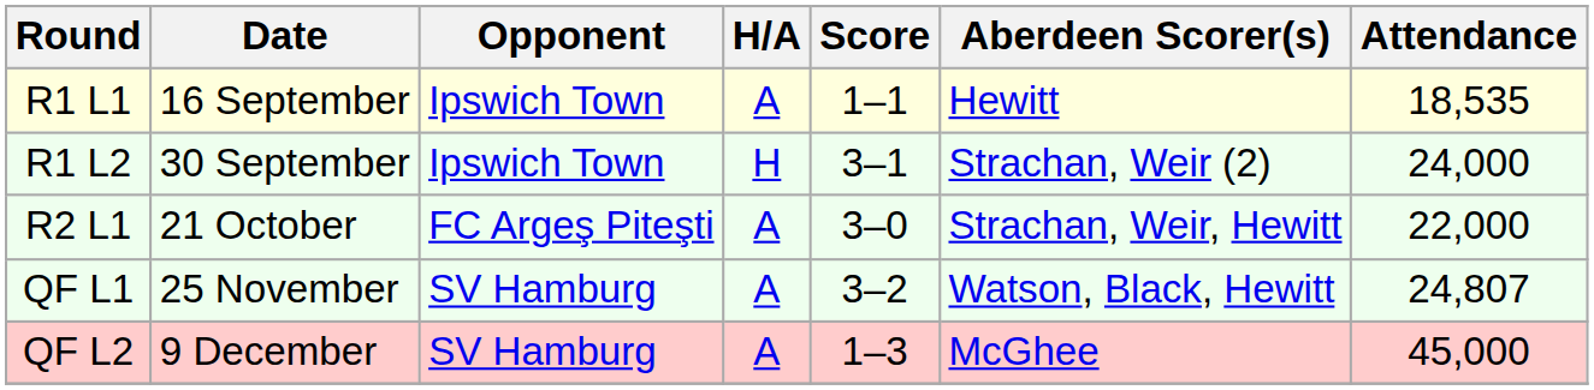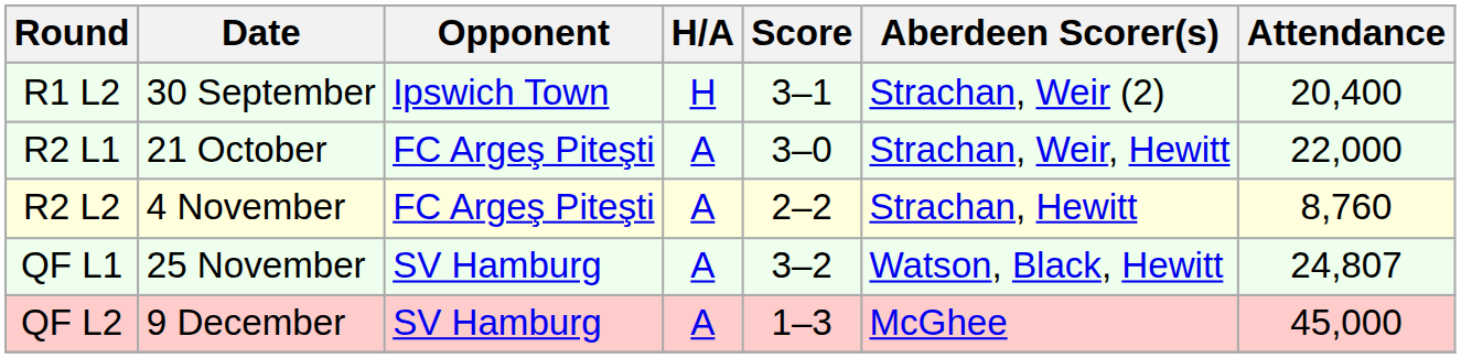- row: R1 L1 | 16 September | Ipswich Town | A | 1–1 | Hewitt | 18,535
R1 L2 | Attendance: 24,000 -> 20,400
+ row: R2 L2 | 4 November | FC Argeş Piteşti | A | 2–2 | Strachan, Hewitt | 8,760
